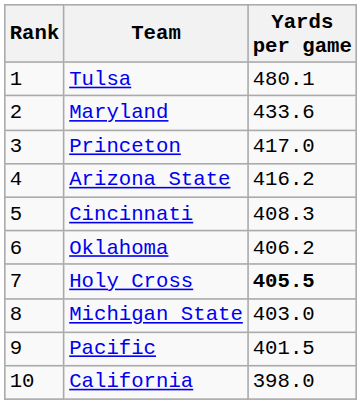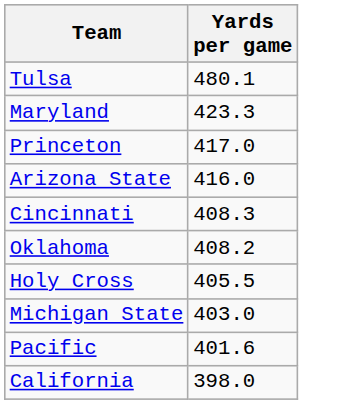- column: Rank | 1 | 2 | 3 | 4 | 5 | 6 | 7 | 8 | 9 | 10
Maryland | Yards per game: 433.6 -> 423.3
Arizona State | Yards per game: 416.2 -> 416.0
Oklahoma | Yards per game: 406.2 -> 408.2
Holy Cross | Yards per game: bold -> normal
Pacific | Yards per game: 401.5 -> 401.6
